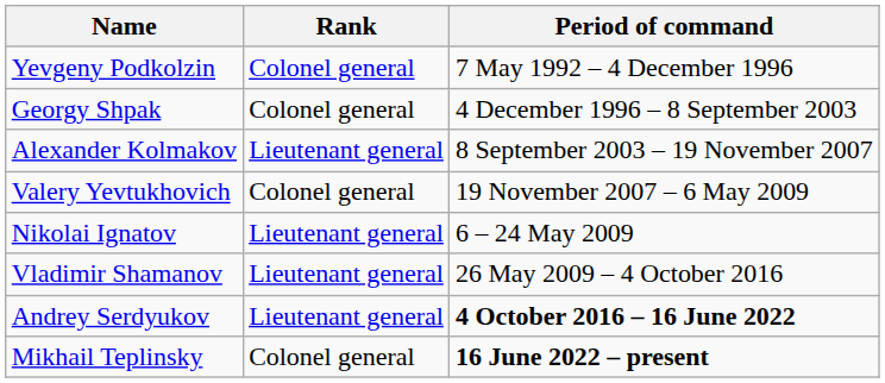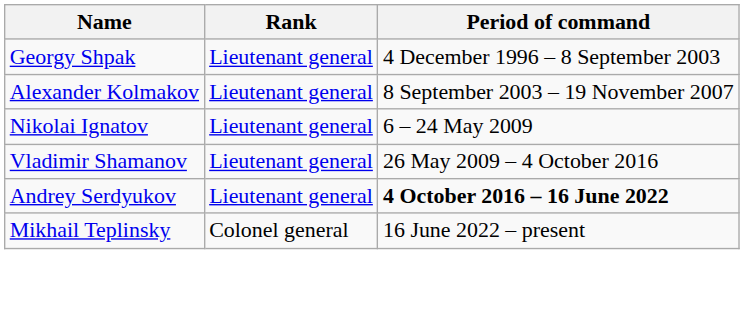- row: Yevgeny Podkolzin | Colonel general | 7 May 1992 – 4 December 1996
Georgy Shpak | Rank: Colonel general -> Lieutenant general
- row: Valery Yevtukhovich | Colonel general | 19 November 2007 – 6 May 2009
Mikhail Teplinsky | Period of command: bold -> normal
